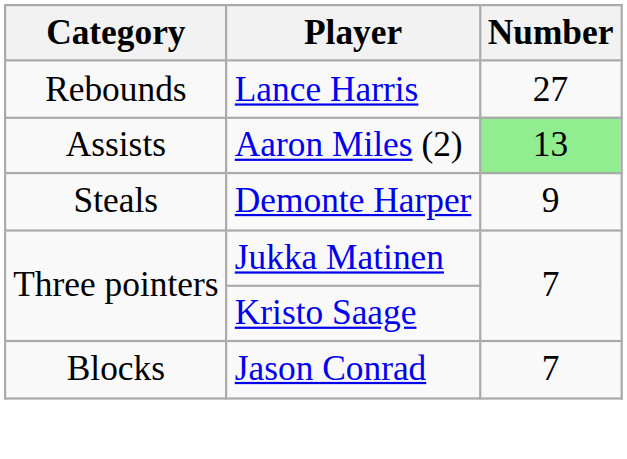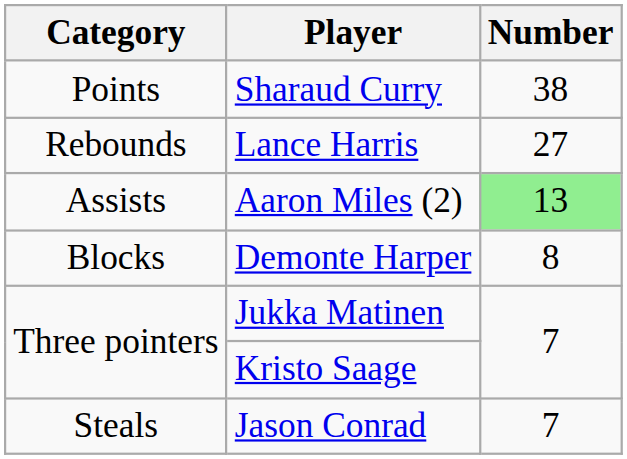+ row: Points | Sharaud Curry | 38
Demonte Harper | Category: Steals -> Blocks
Demonte Harper | Number: 9 -> 8
Jason Conrad | Category: Blocks -> Steals
